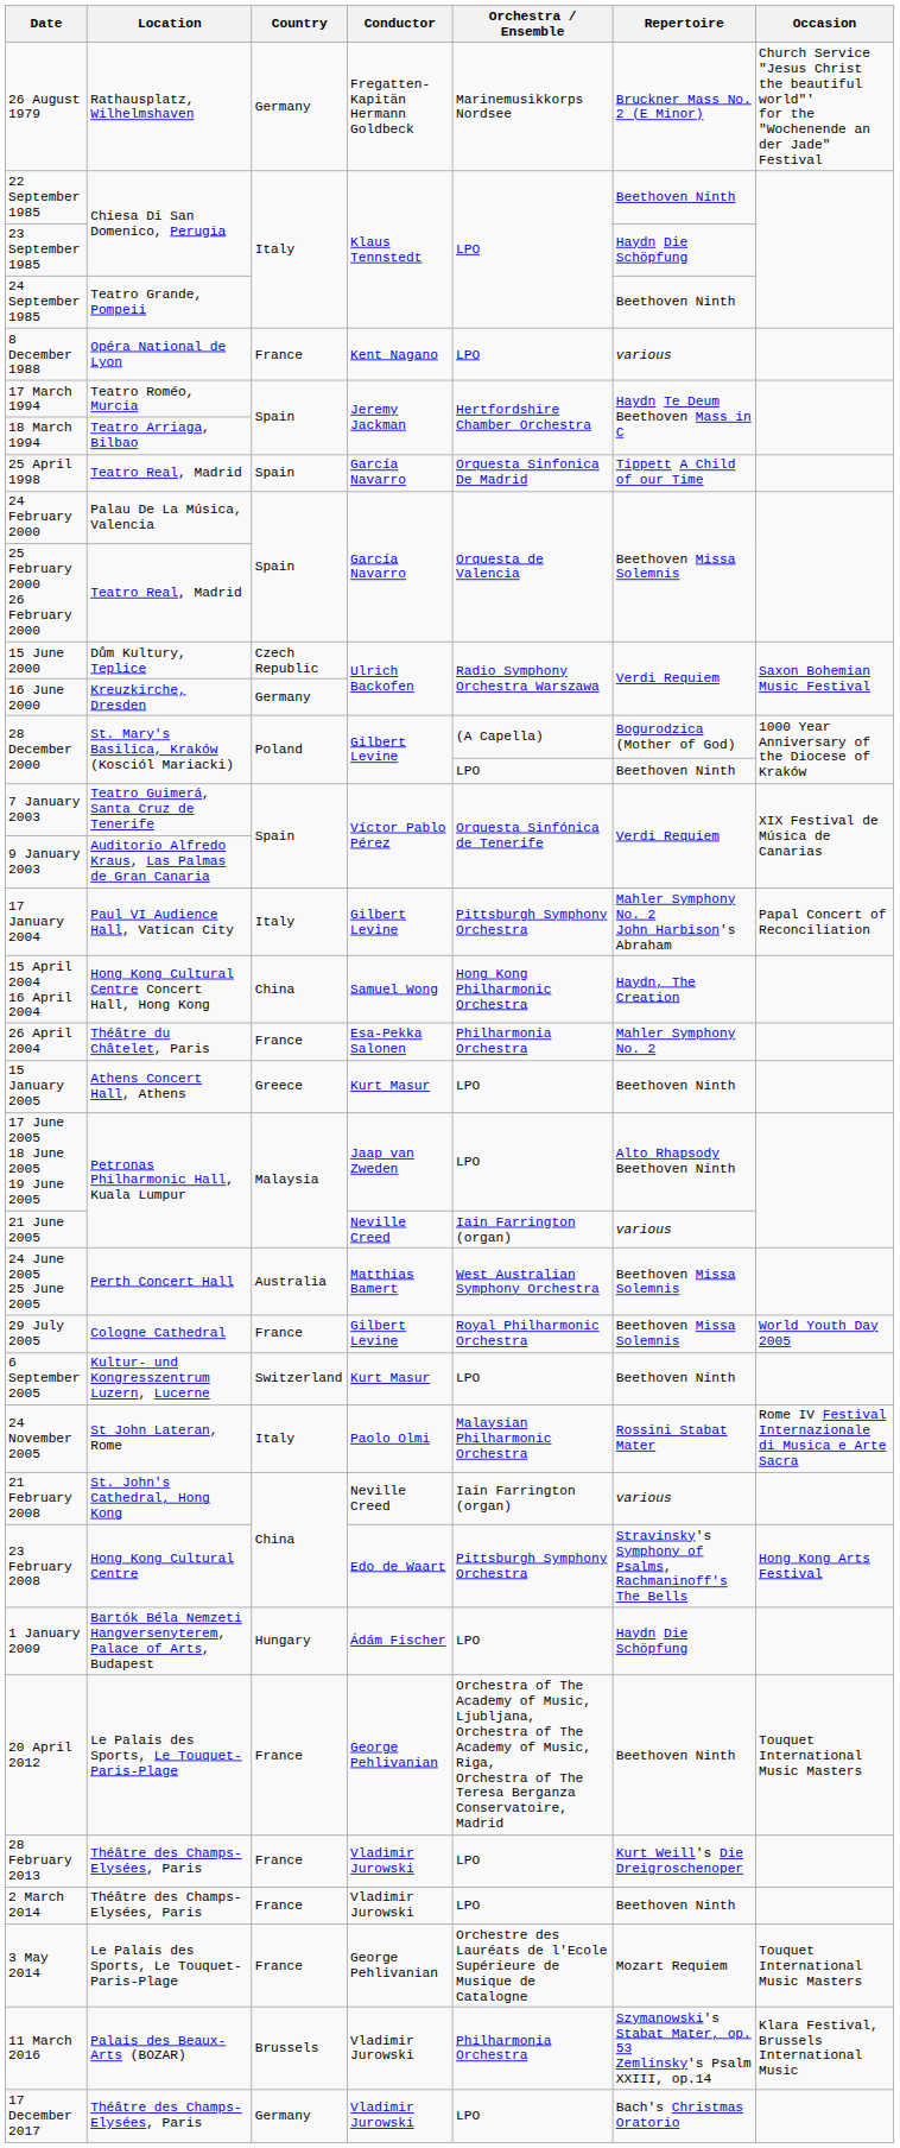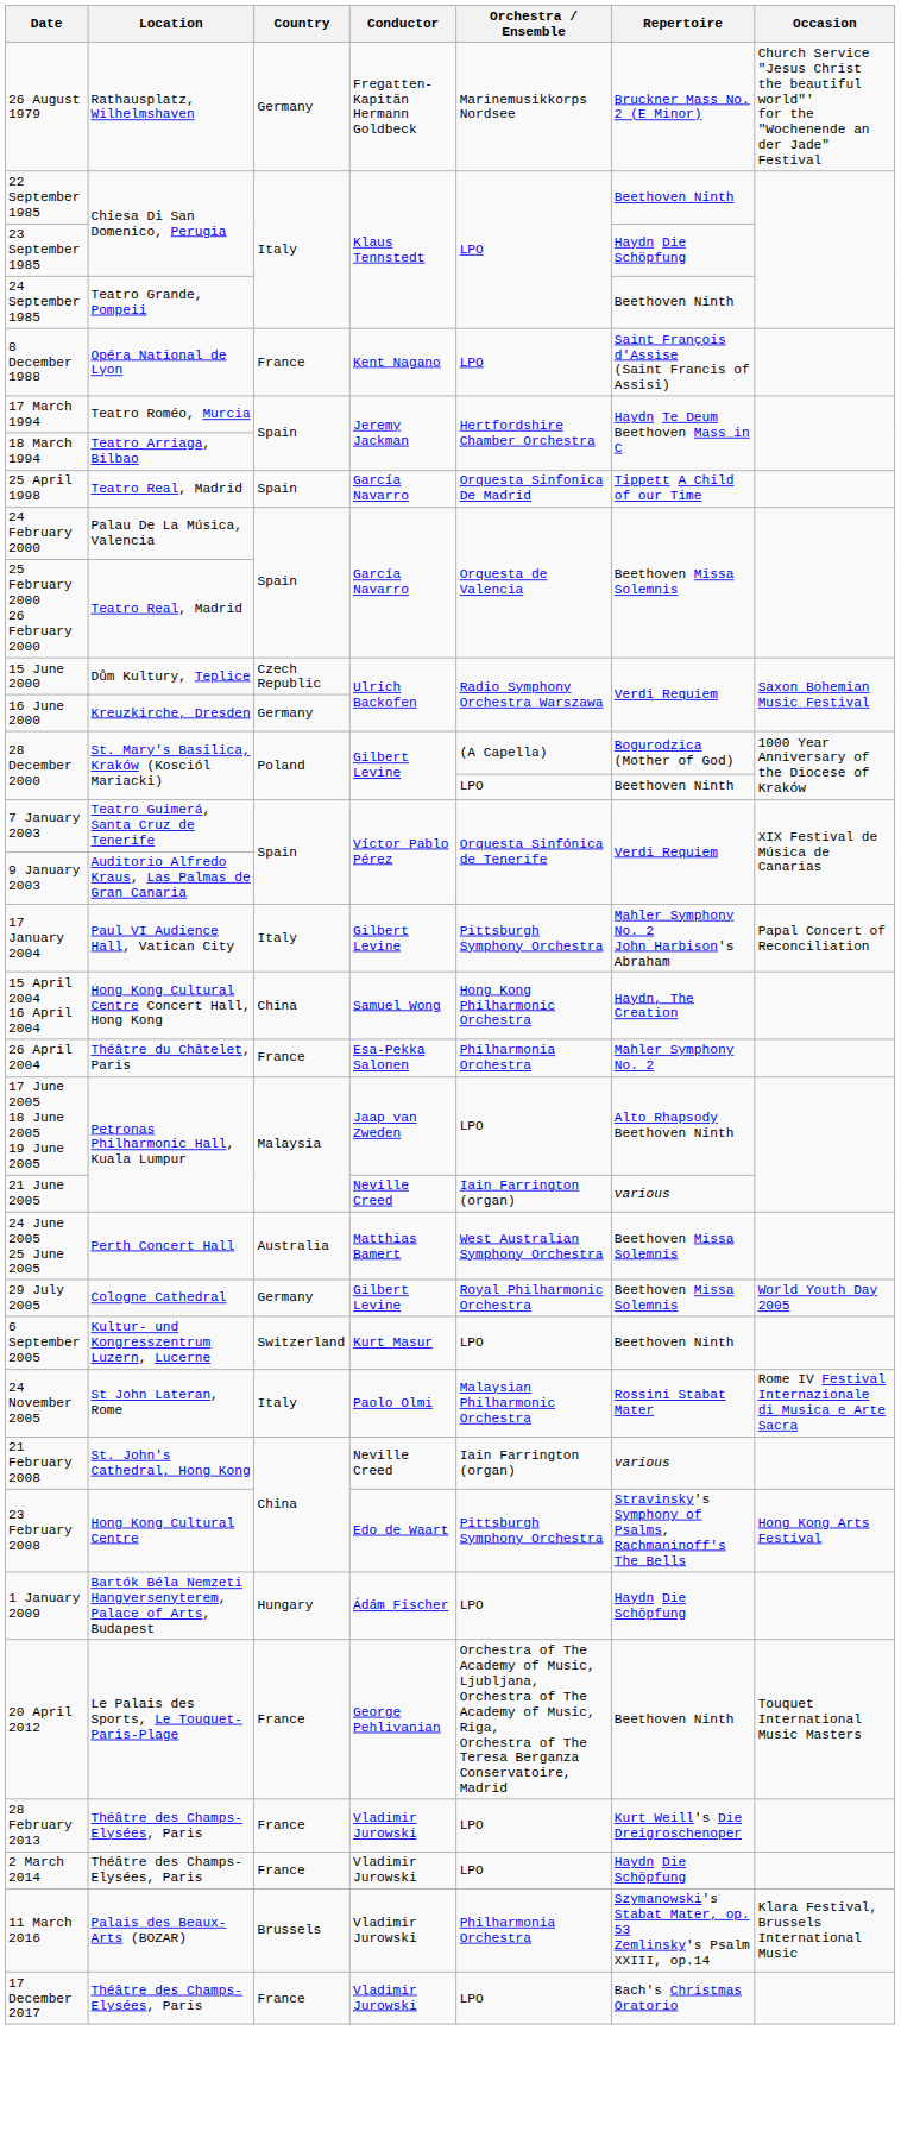8 December 1988 | Repertoire: various -> Saint François d'Assise (Saint Francis of Assisi)
- row: 15 January 2005 | Athens Concert Hall, Athens | Greece | Kurt Masur | LPO | Beethoven Ninth
29 July 2005 | Country: France -> Germany
2 March 2014 | Repertoire: Beethoven Ninth -> Haydn Die Schöpfung
- row: 3 May 2014 | Le Palais des Sports, Le Touquet-Paris-Plage | France | George Pehlivanian | Orchestre des Lauréats de l'Ecole Supérieure de Musique de Catalogne | Mozart Requiem | Touquet International Music Masters
17 December 2017 | Country: Germany -> France
